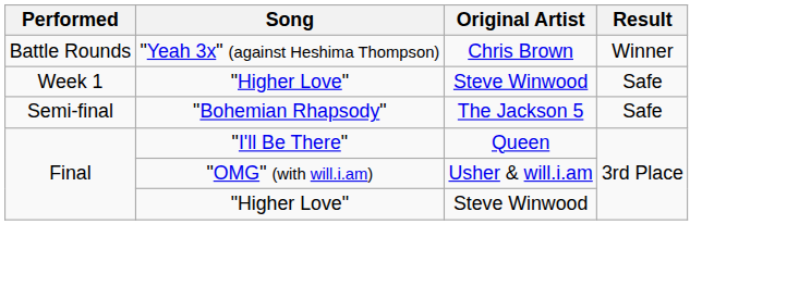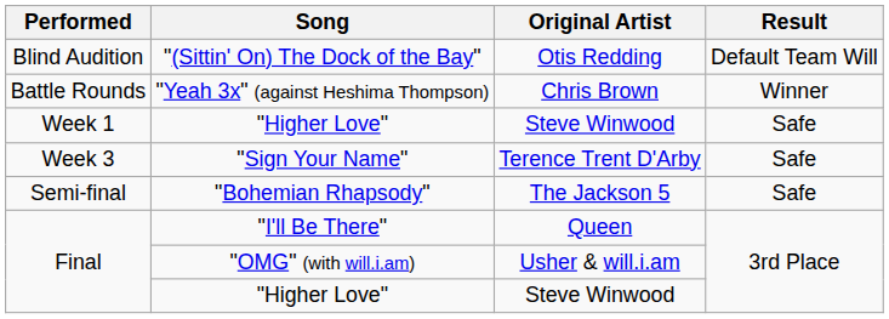+ row: Blind Audition | "(Sittin' On) The Dock of the Bay" | Otis Redding | Default Team Will
+ row: Week 3 | "Sign Your Name" | Terence Trent D'Arby | Safe
